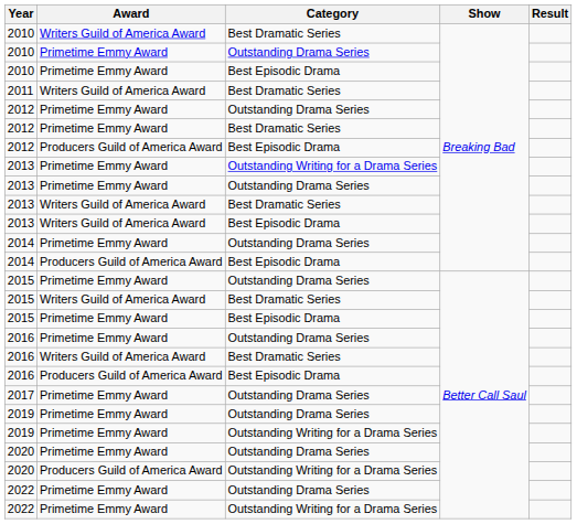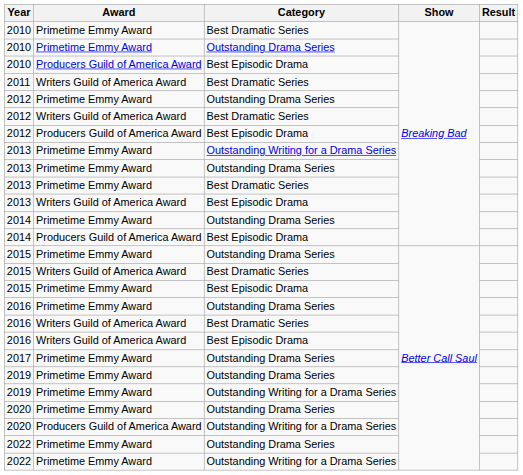2010 / Best Dramatic Series | Award: Writers Guild of America Award -> Primetime Emmy Award
2010 / Best Episodic Drama | Award: Primetime Emmy Award -> Producers Guild of America Award
2012 / Best Dramatic Series | Award: Primetime Emmy Award -> Writers Guild of America Award
2013 / Best Dramatic Series | Award: Writers Guild of America Award -> Primetime Emmy Award
2016 / Best Episodic Drama | Award: Producers Guild of America Award -> Writers Guild of America Award
